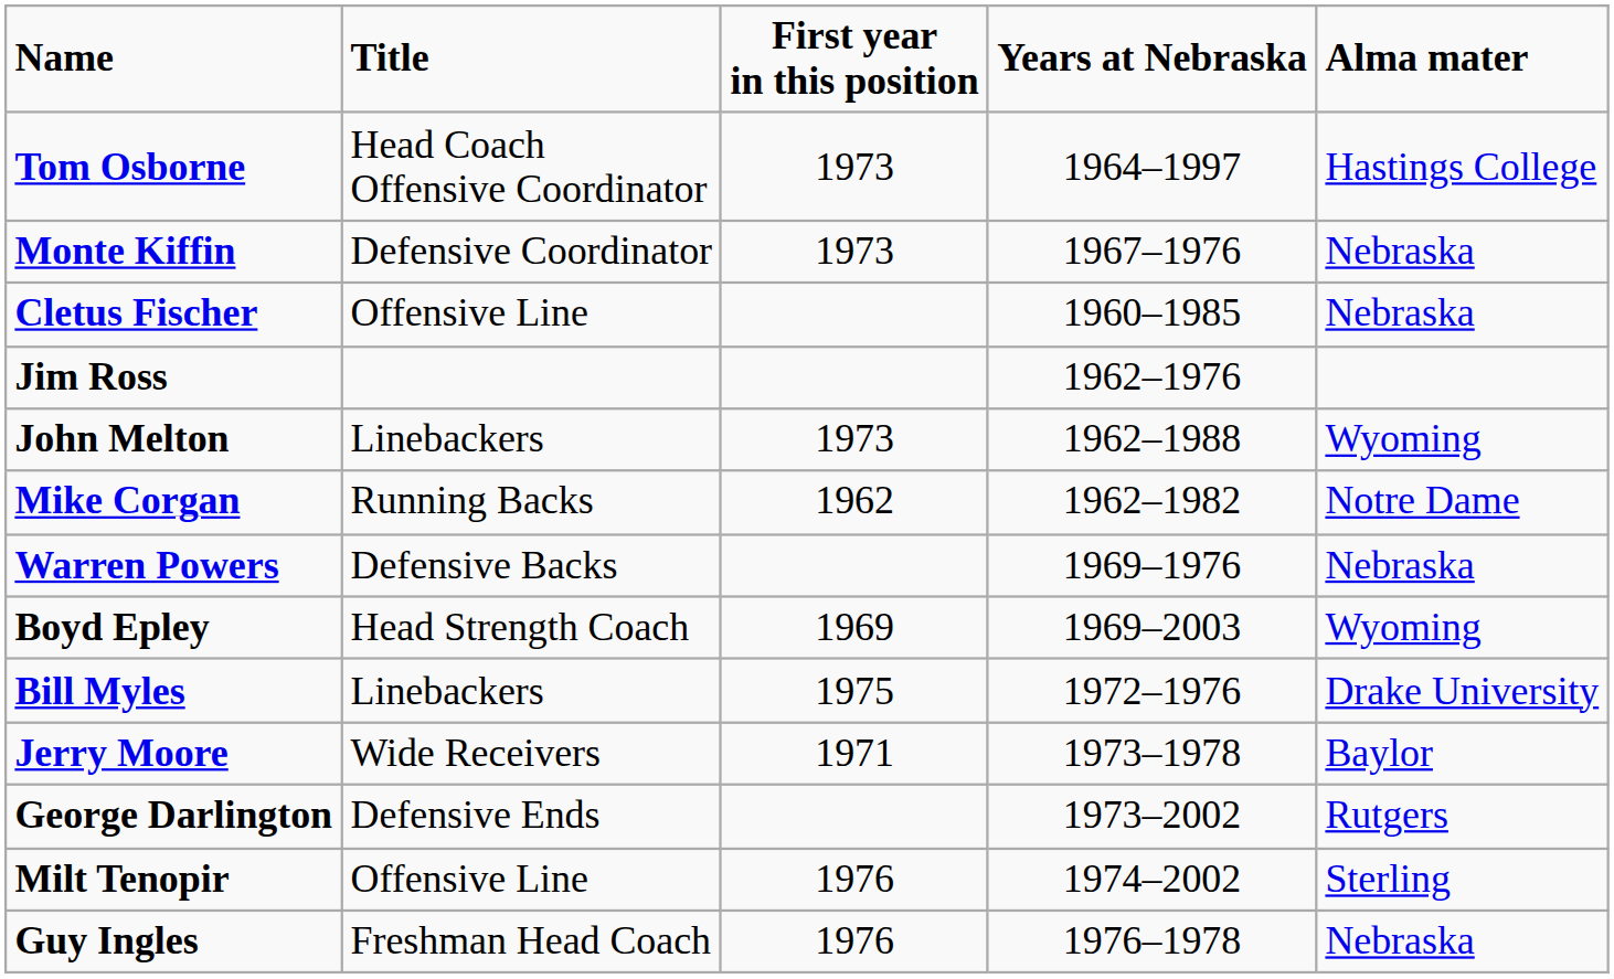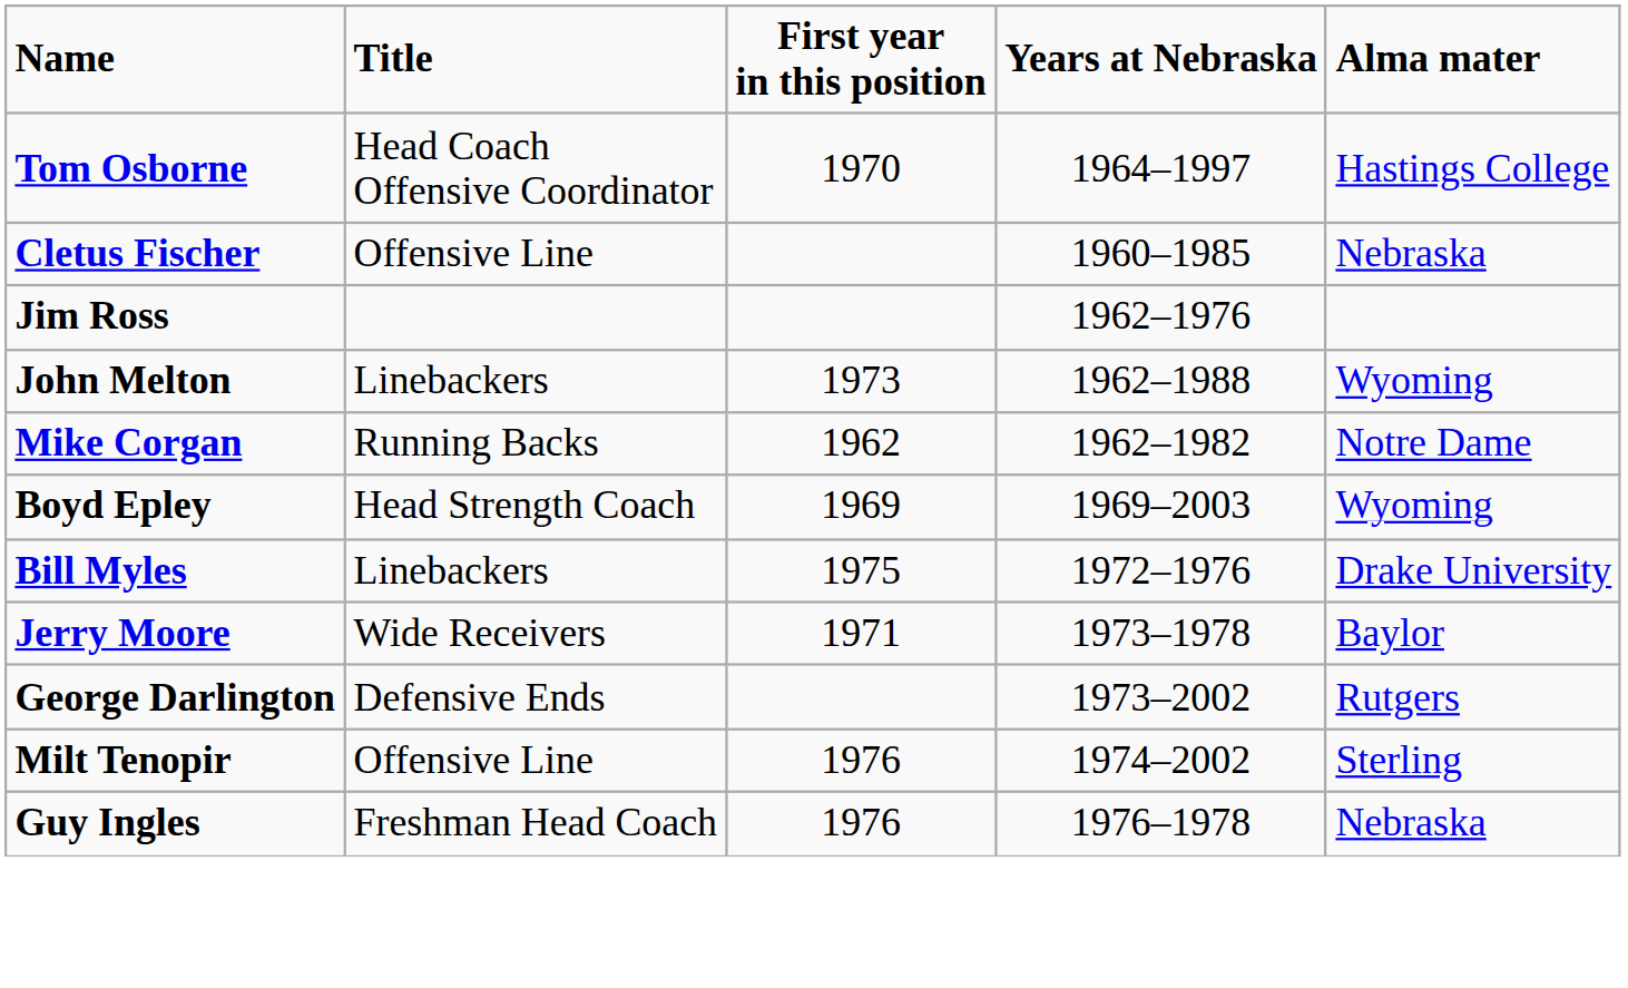Tom Osborne | First year in this position: 1973 -> 1970
- row: Monte Kiffin | Defensive Coordinator | 1973 | 1967–1976 | Nebraska
- row: Warren Powers | Defensive Backs | 1969–1976 | Nebraska
